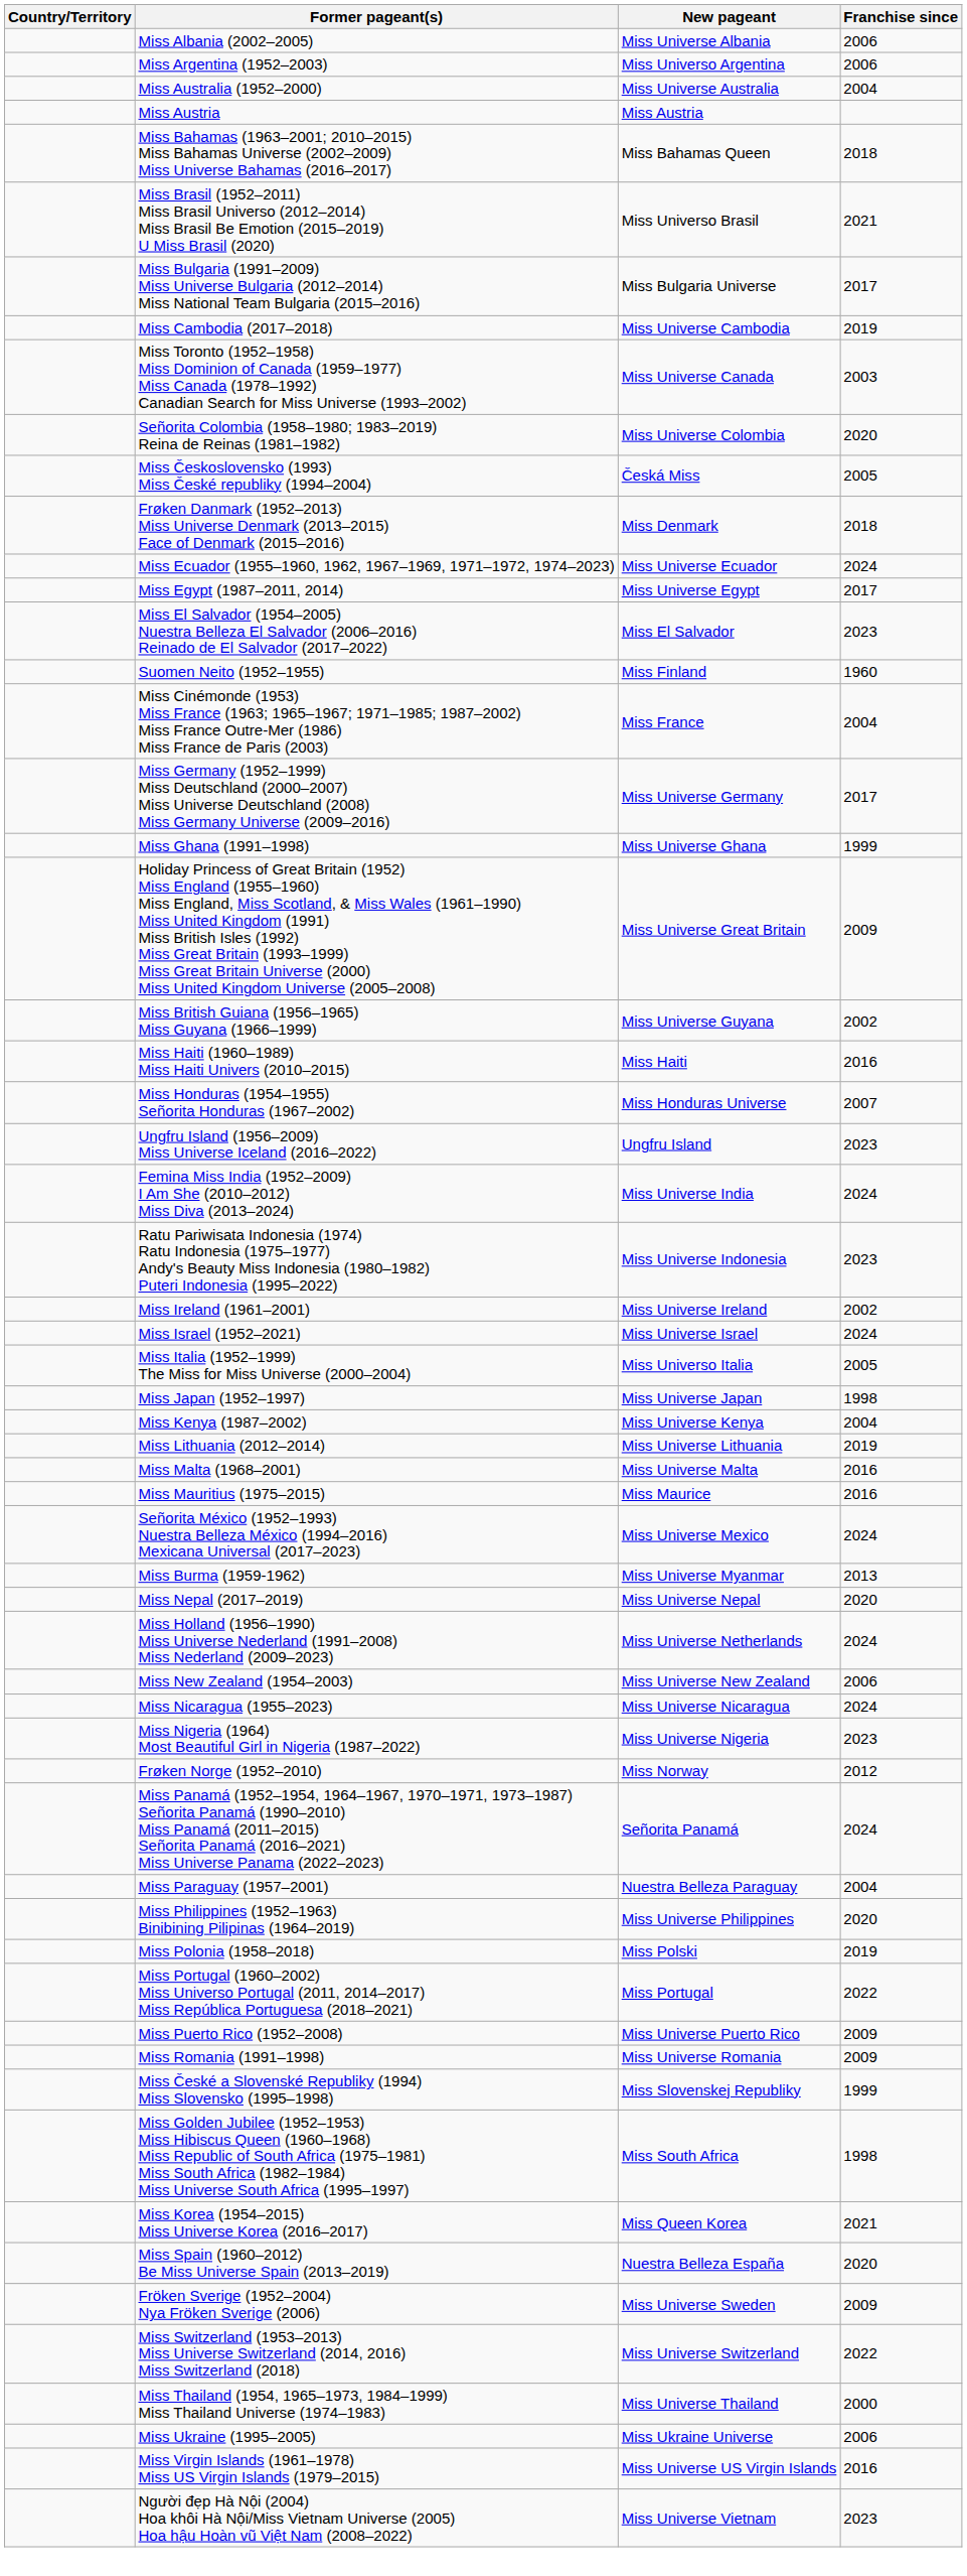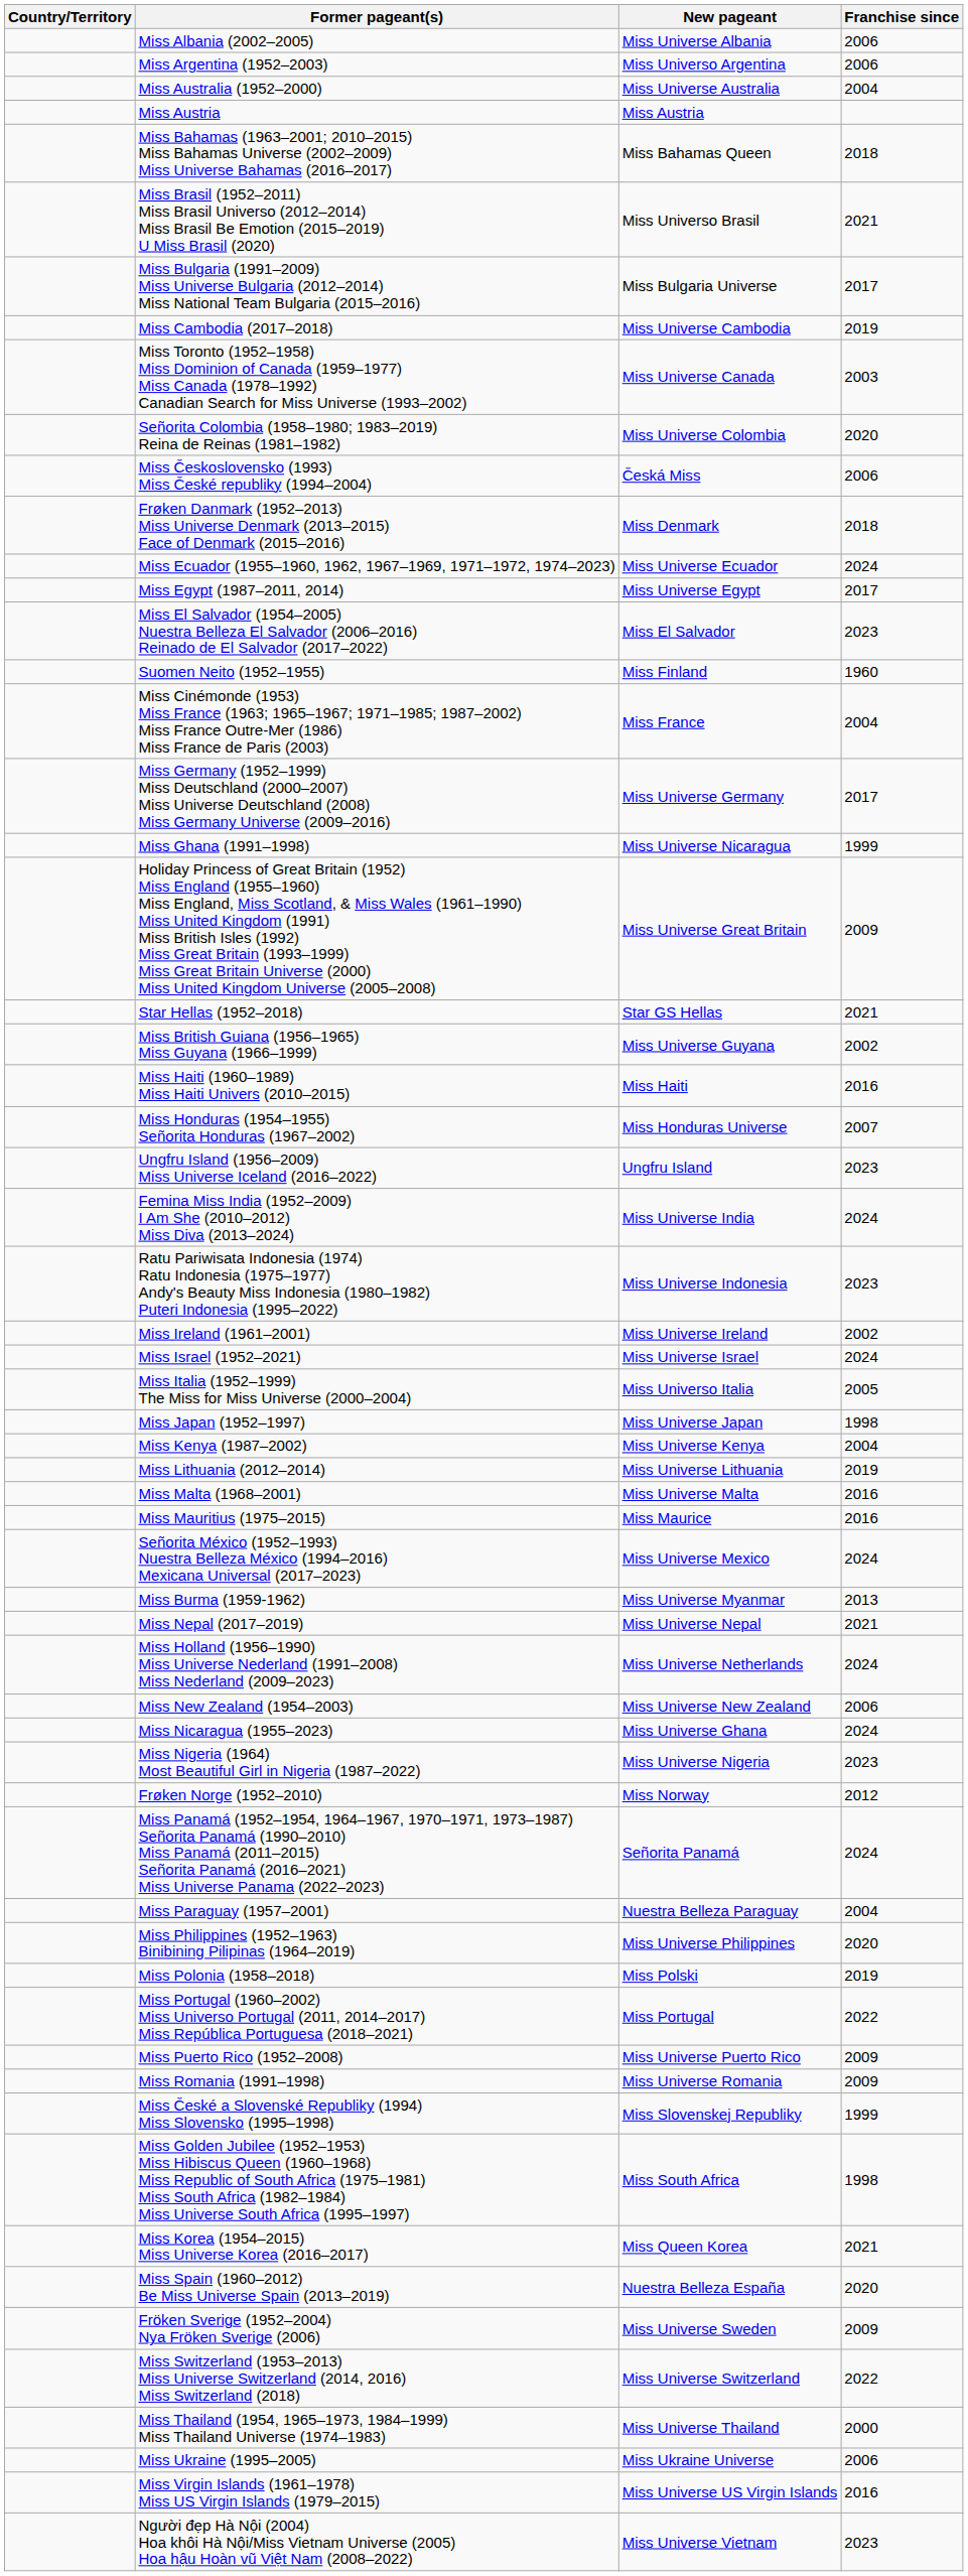Miss Československo (1993) Miss České republiky (1994–2004) | Franchise since: 2005 -> 2006
Miss Ghana (1991–1998) | New pageant: Miss Universe Ghana -> Miss Universe Nicaragua
+ row: Star Hellas (1952–2018) | Star GS Hellas | 2021
Miss Nepal (2017–2019) | Franchise since: 2020 -> 2021
Miss Nicaragua (1955–2023) | New pageant: Miss Universe Nicaragua -> Miss Universe Ghana
